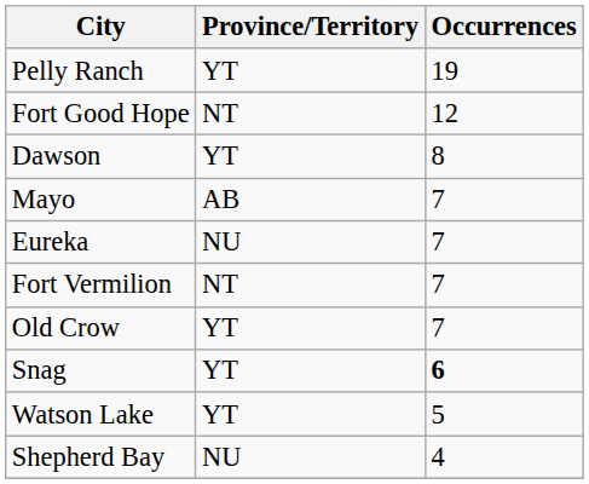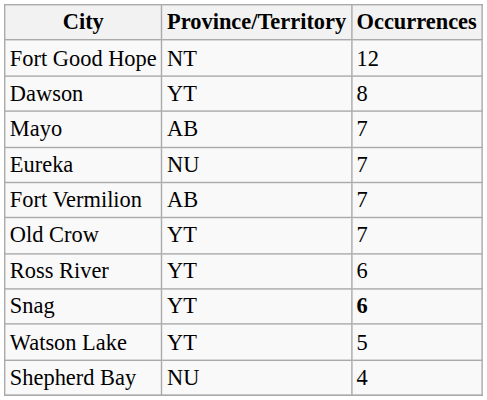- row: Pelly Ranch | YT | 19
Fort Vermilion | Province/Territory: NT -> AB
+ row: Ross River | YT | 6
